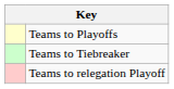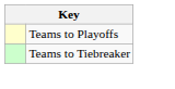- row: Teams to relegation Playoff
